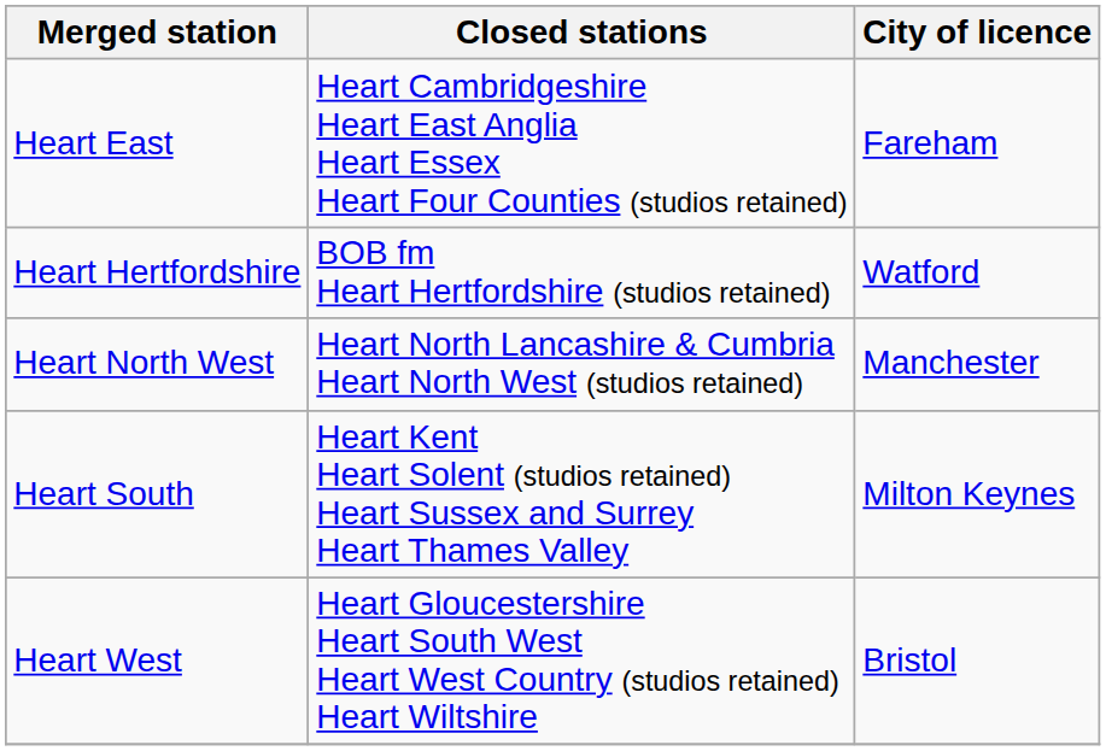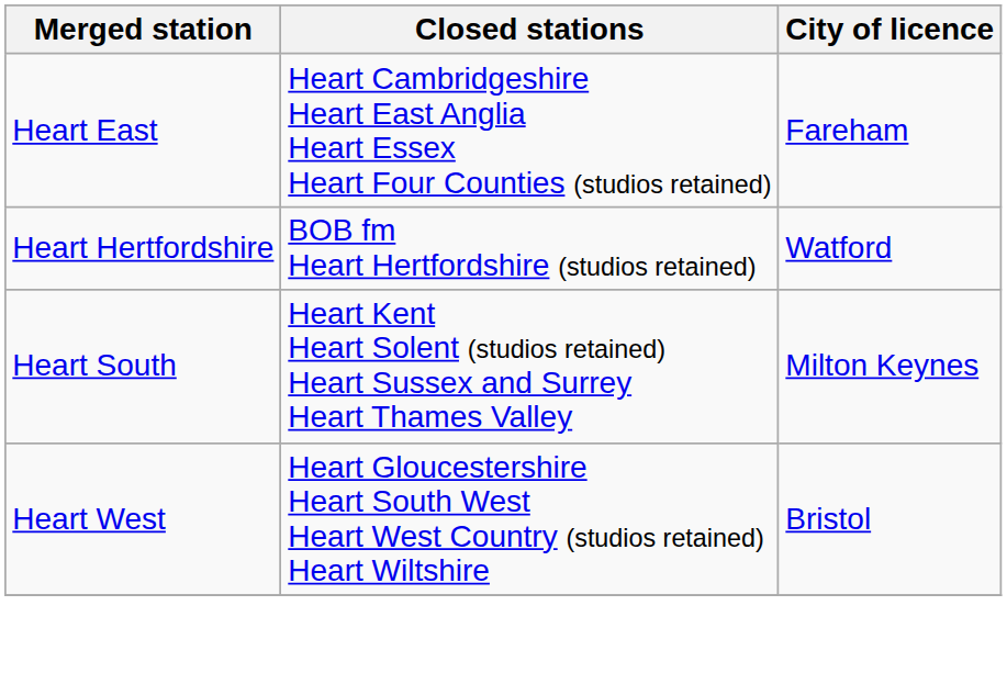- row: Heart North West | Heart North Lancashire & Cumbria Heart North West (studios retained) | Manchester
